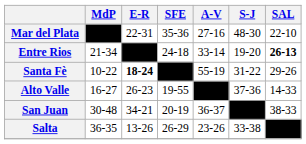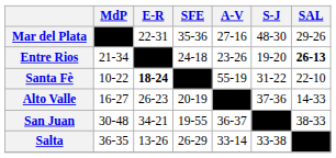Mar del Plata | SAL: 22-10 -> 29-26
Entre Rios | A-V: 33-14 -> 23-26
Santa Fè | SAL: 29-26 -> 22-10
Alto Valle | SFE: 19-55 -> 20-19
San Juan | SFE: 20-19 -> 19-55
Salta | A-V: 23-26 -> 33-14
